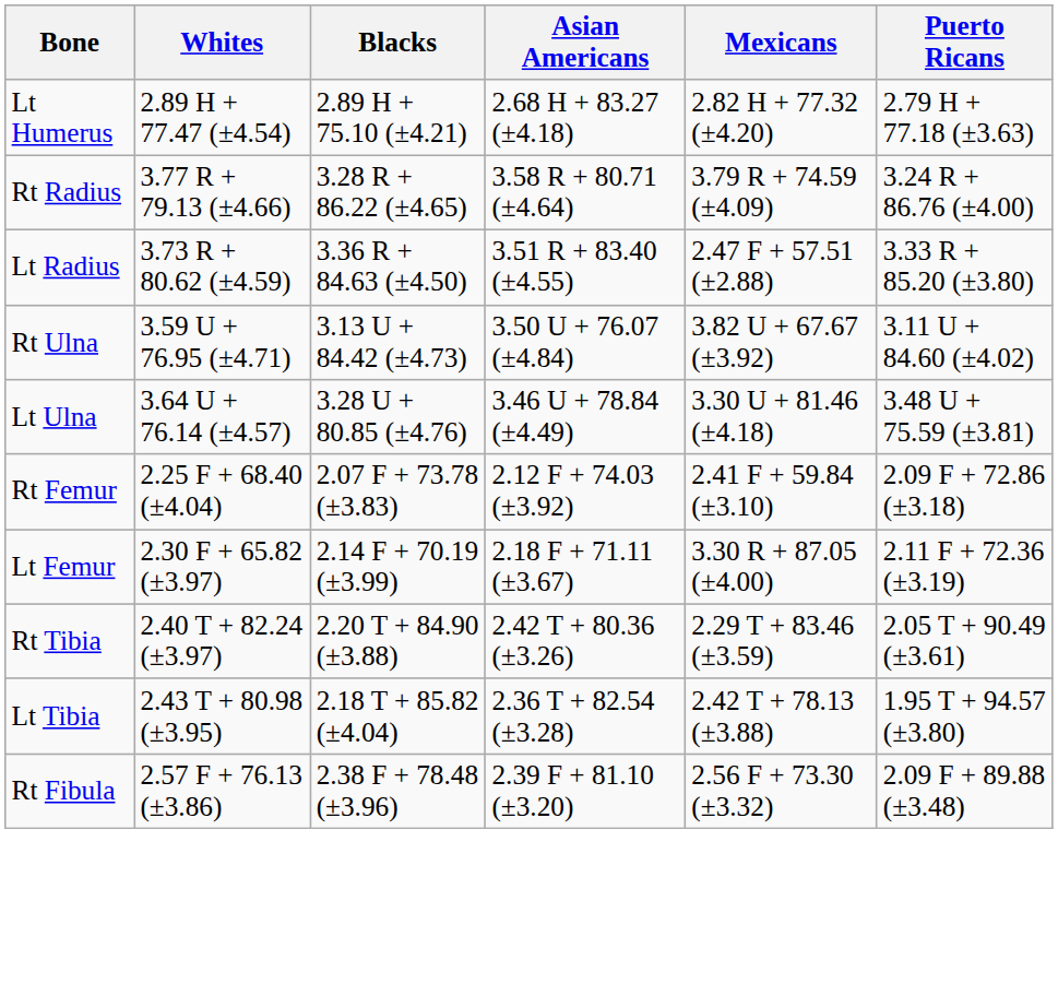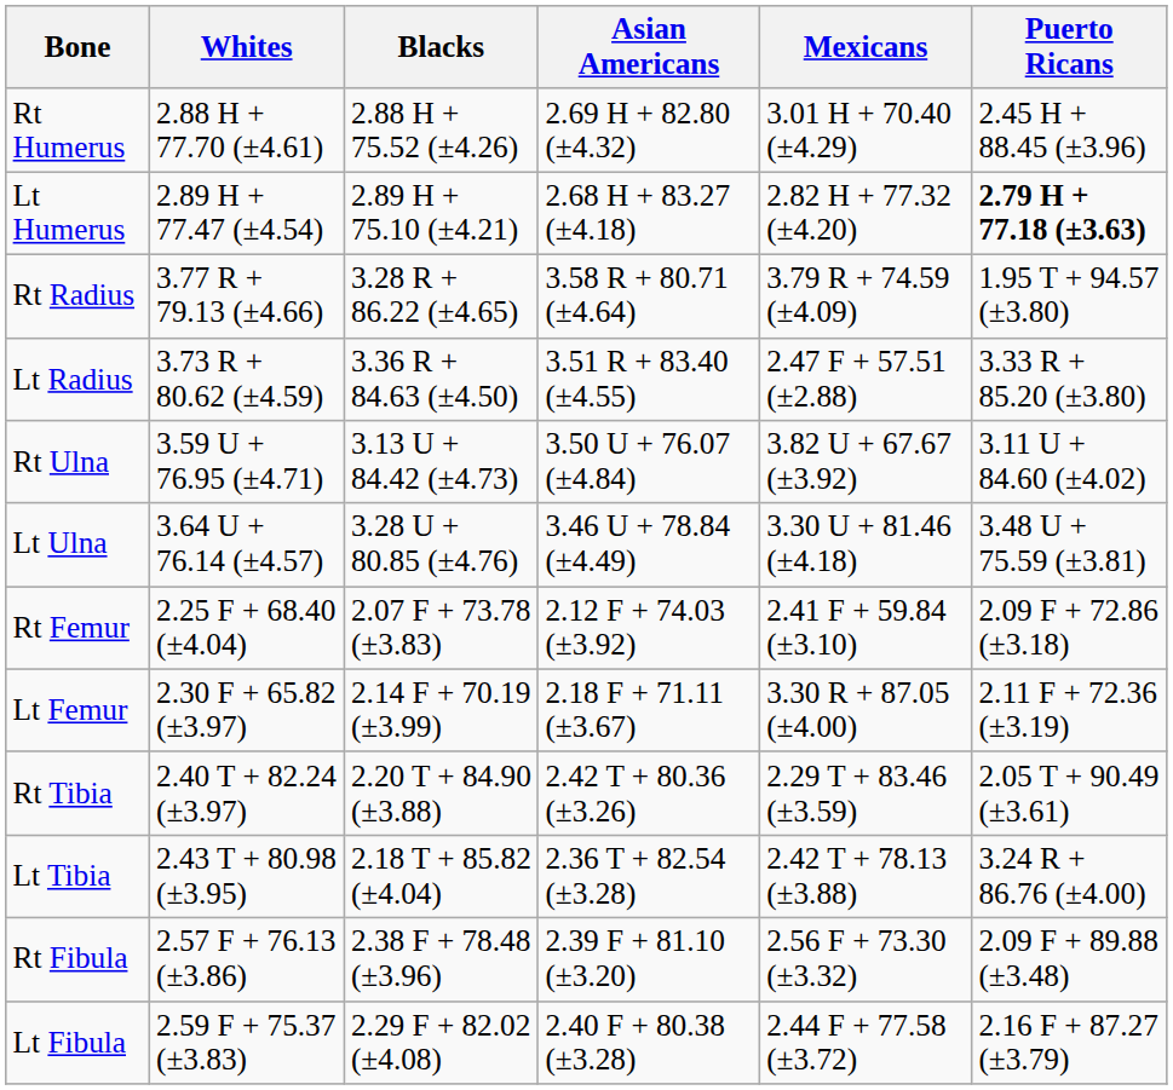+ row: Rt Humerus | 2.88 H + 77.70 (±4.61) | 2.88 H + 75.52 (±4.26) | 2.69 H + 82.80 (±4.32) | 3.01 H + 70.40 (±4.29) | 2.45 H + 88.45 (±3.96)
Lt Humerus | Puerto Ricans: normal -> bold
Rt Radius | Puerto Ricans: 3.24 R + 86.76 (±4.00) -> 1.95 T + 94.57 (±3.80)
Lt Tibia | Puerto Ricans: 1.95 T + 94.57 (±3.80) -> 3.24 R + 86.76 (±4.00)
+ row: Lt Fibula | 2.59 F + 75.37 (±3.83) | 2.29 F + 82.02 (±4.08) | 2.40 F + 80.38 (±3.28) | 2.44 F + 77.58 (±3.72) | 2.16 F + 87.27 (±3.79)
